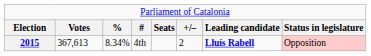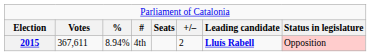2015 | column 2: 367,613 -> 367,611
2015 | column 3: 8.34% -> 8.94%
